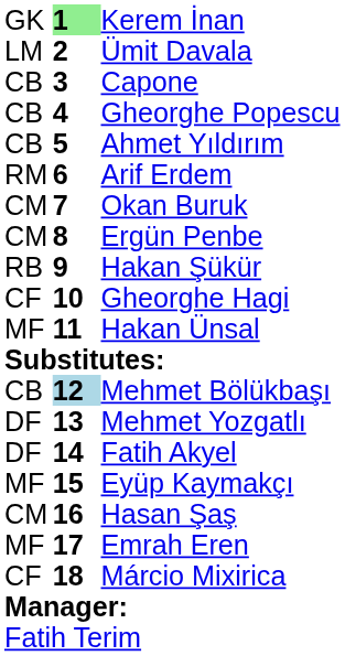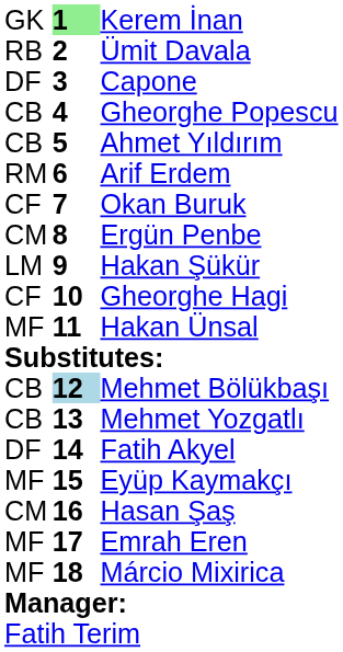Ümit Davala | column 1: LM -> RB
Capone | column 1: CB -> DF
Okan Buruk | column 1: CM -> CF
Hakan Şükür | column 1: RB -> LM
Mehmet Yozgatlı | column 1: DF -> CB
Márcio Mixirica | column 1: CF -> MF
